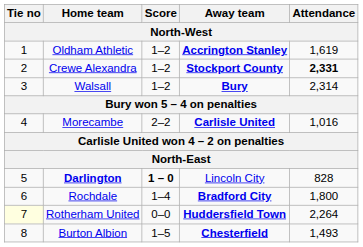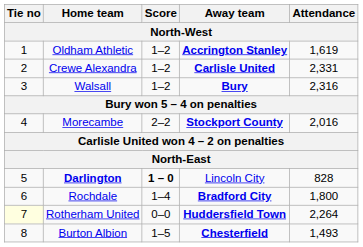Crewe Alexandra | Away team: Stockport County -> Carlisle United
Crewe Alexandra | Attendance: bold -> normal
Walsall | Attendance: 2,314 -> 2,316
Morecambe | Away team: Carlisle United -> Stockport County
Morecambe | Attendance: 1,016 -> 2,016
